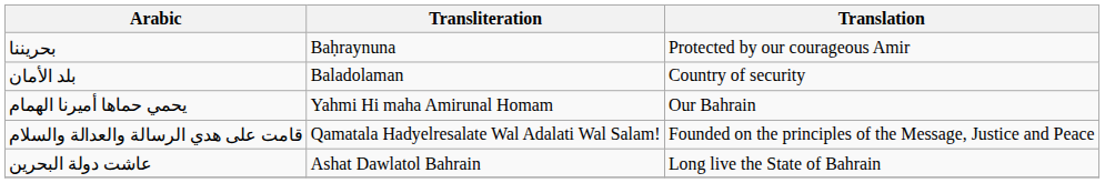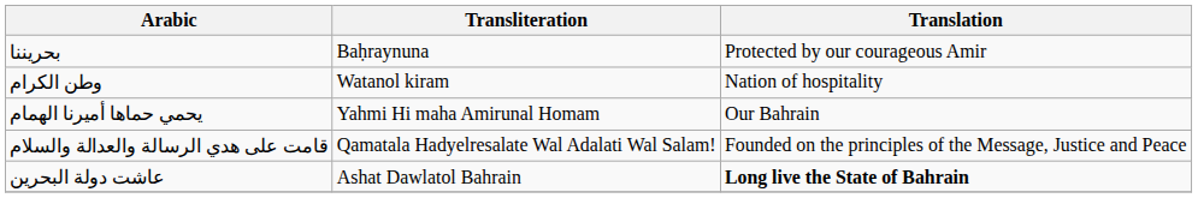- row: بلد الأمان | Baladolaman | Country of security
+ row: وطن الكرام | Watanol kiram | Nation of hospitality
عاشت دولة البحرين | Translation: normal -> bold
